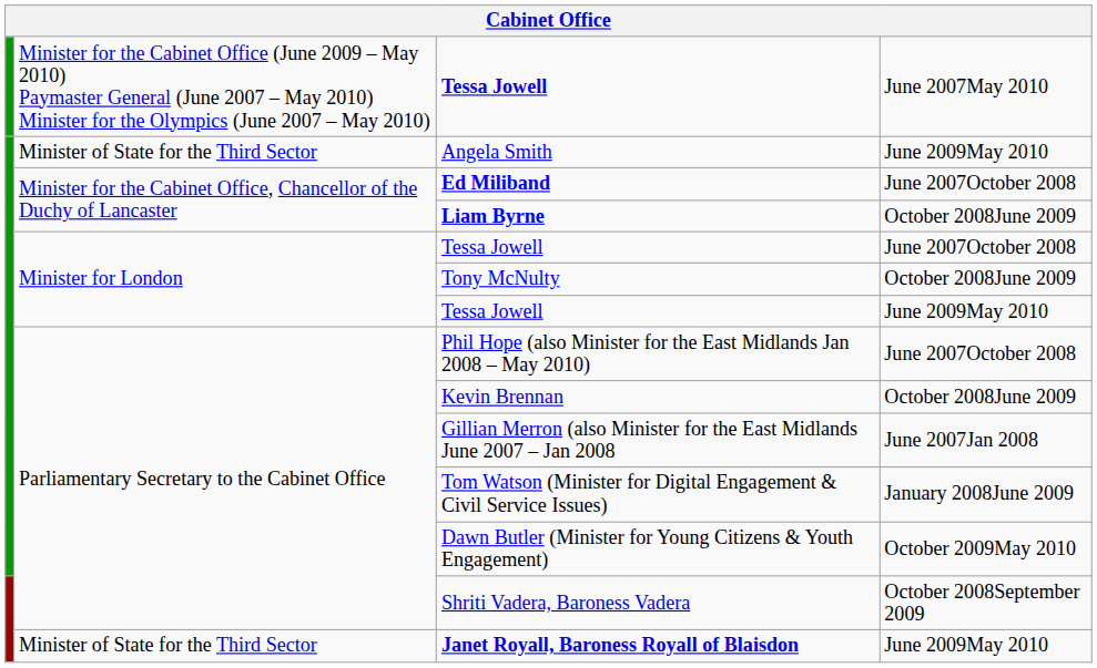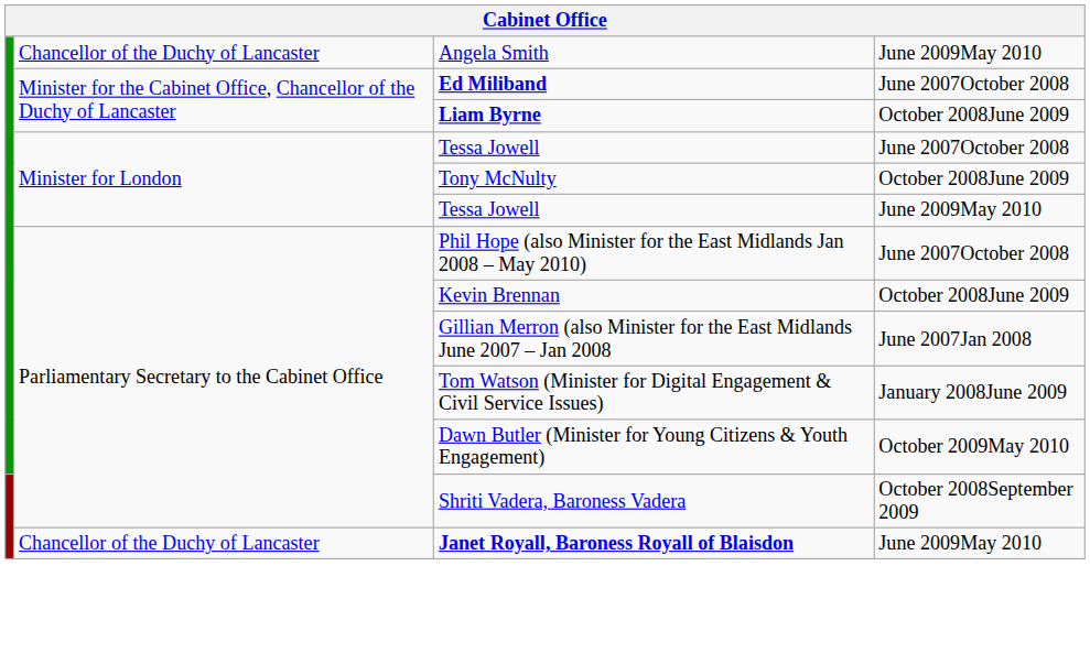- row: Minister for the Cabinet Office (June 2009 – May 2010) Paymaster General (June 2007 – May 2010) Minister for the Olympics (June 2007 – May 2010) | Tessa Jowell | June 2007May 2010
Angela Smith | column 2: Minister of State for the Third Sector -> Chancellor of the Duchy of Lancaster
Janet Royall, Baroness Royall of Blaisdon | column 2: Minister of State for the Third Sector -> Chancellor of the Duchy of Lancaster
